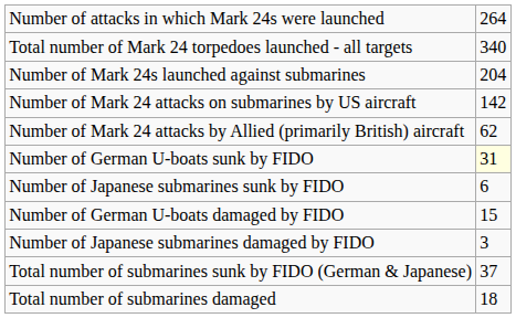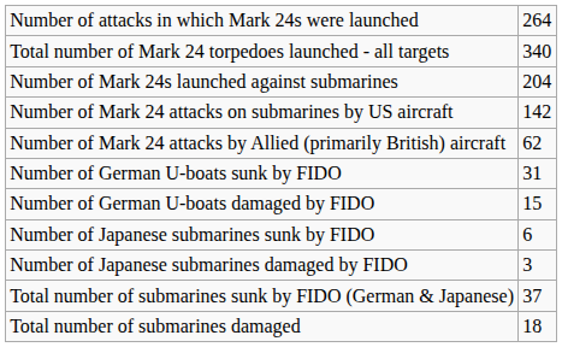Number of German U-boats sunk by FIDO | column 2: lightyellow background -> no background
rows swapped: Number of German U-boats damaged by FIDO <-> Number of Japanese submarines sunk by FIDO
